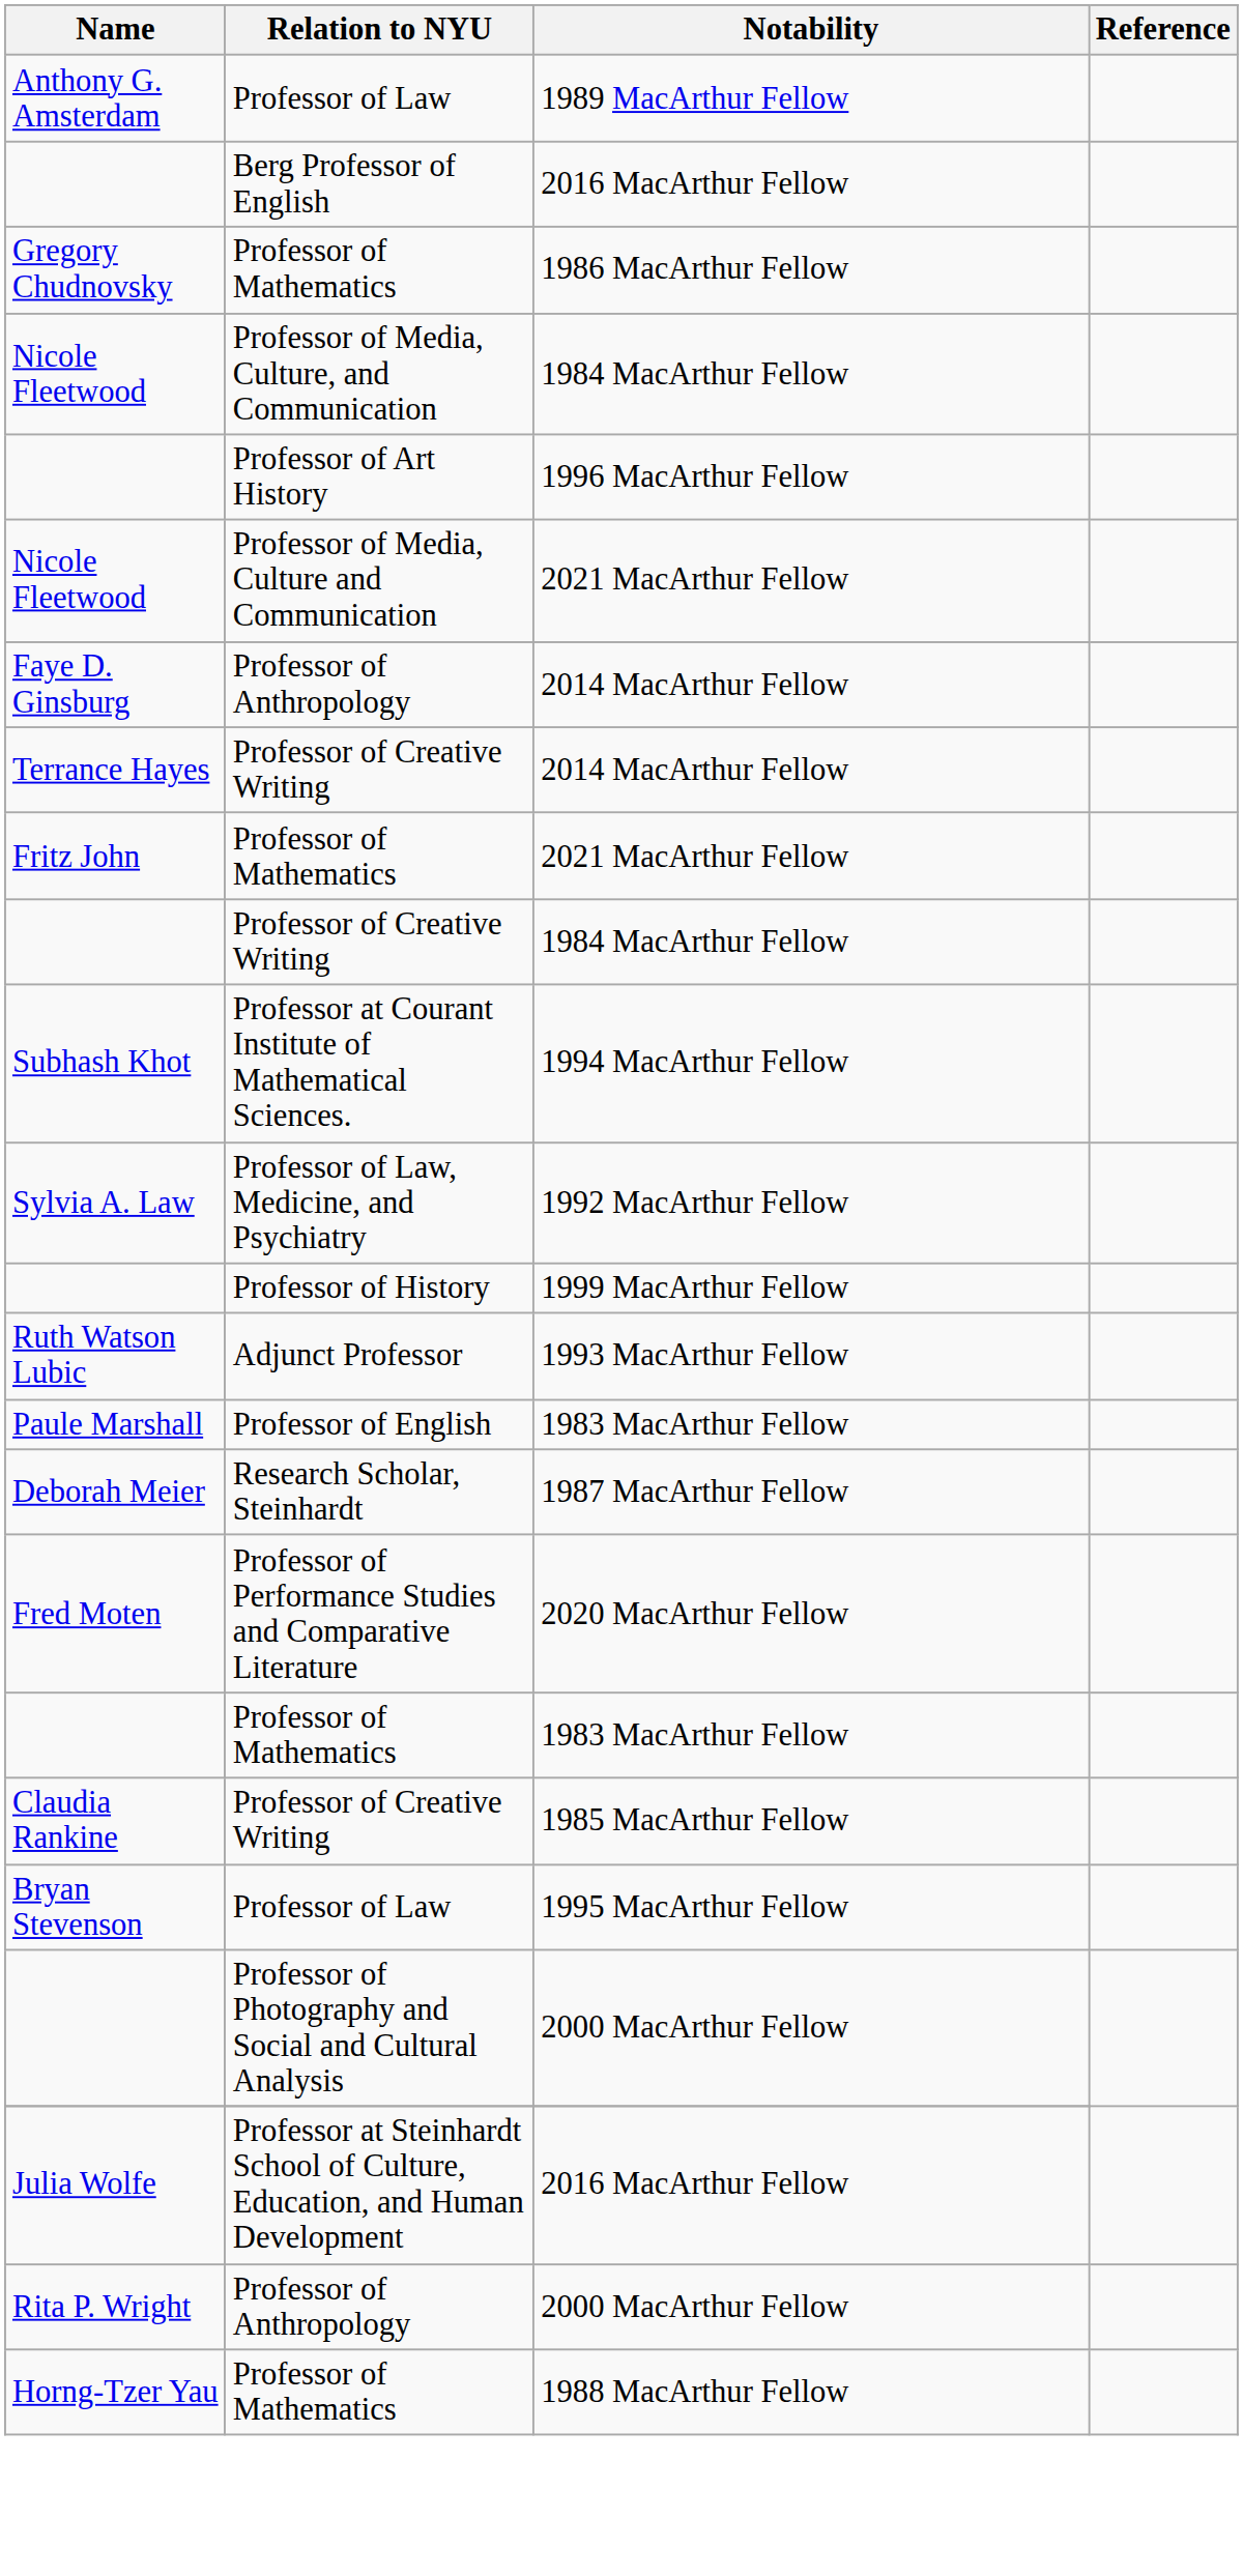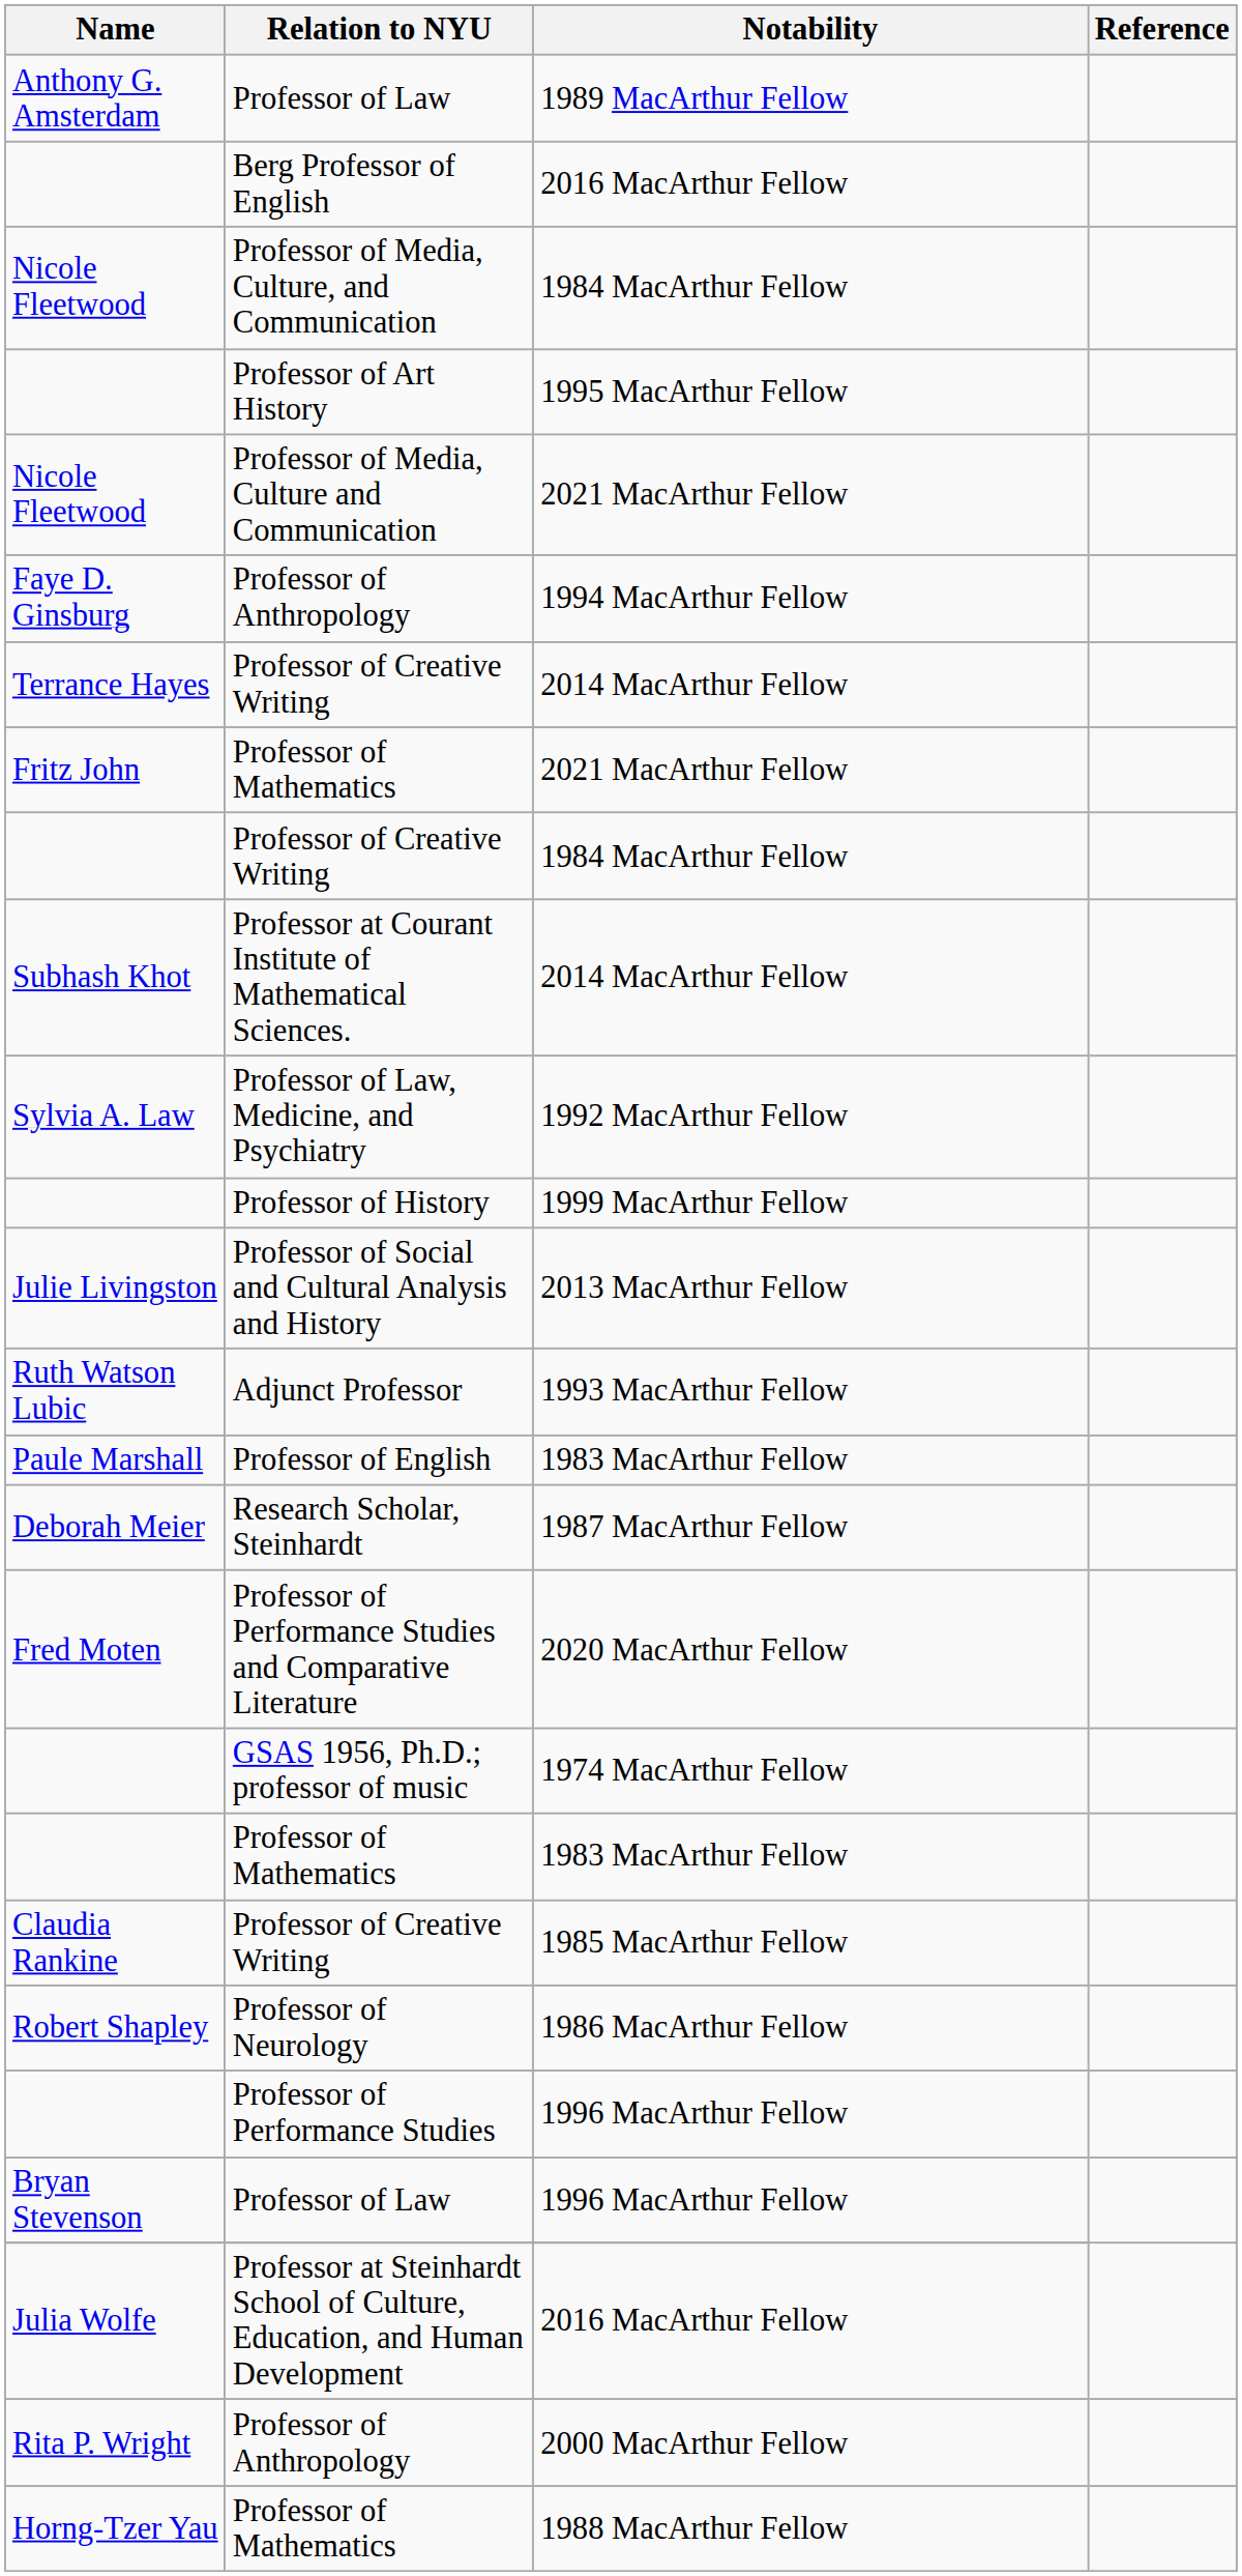- row: Gregory Chudnovsky | Professor of Mathematics | 1986 MacArthur Fellow
Professor of Art History | Notability: 1996 MacArthur Fellow -> 1995 MacArthur Fellow
Faye D. Ginsburg / Professor of Anthropology | Notability: 2014 MacArthur Fellow -> 1994 MacArthur Fellow
Professor at Courant Institute of Mathematical Sciences. | Notability: 1994 MacArthur Fellow -> 2014 MacArthur Fellow
+ row: Julie Livingston | Professor of Social and Cultural Analysis and History | 2013 MacArthur Fellow
+ row: GSAS 1956, Ph.D.; professor of music | 1974 MacArthur Fellow
+ row: Robert Shapley | Professor of Neurology | 1986 MacArthur Fellow
+ row: Professor of Performance Studies | 1996 MacArthur Fellow
Bryan Stevenson / Professor of Law | Notability: 1995 MacArthur Fellow -> 1996 MacArthur Fellow
- row: Professor of Photography and Social and Cultural Analysis | 2000 MacArthur Fellow
